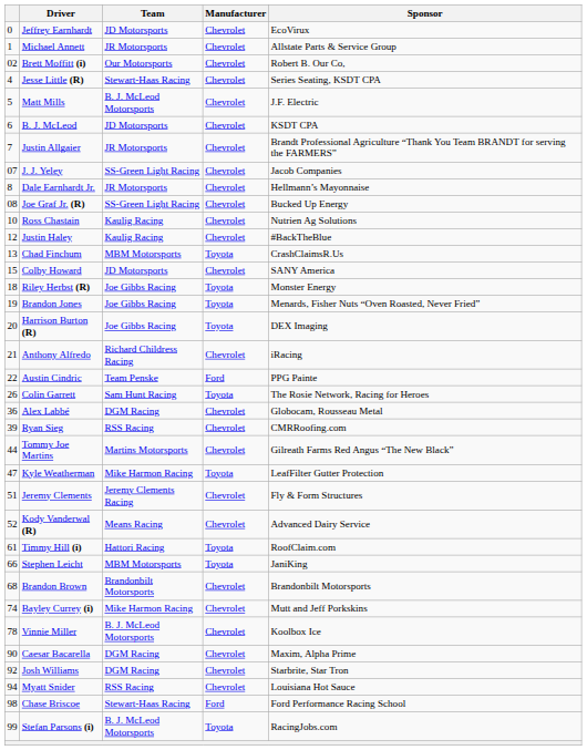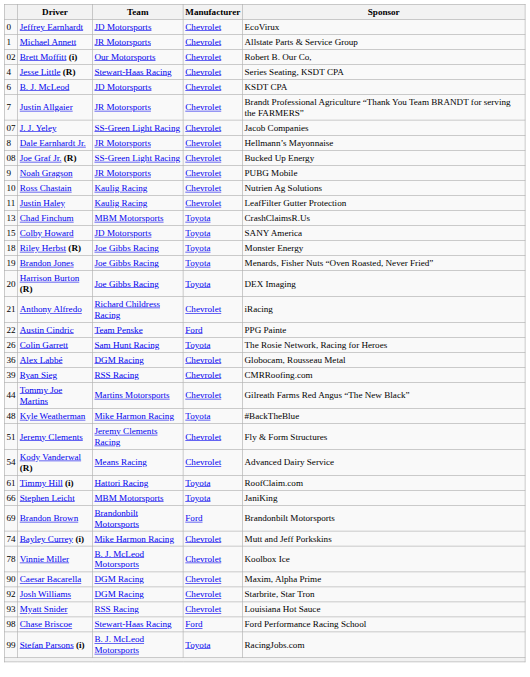- row: 5 | Matt Mills | B. J. McLeod Motorsports | Chevrolet | J.F. Electric
+ row: 9 | Noah Gragson | JR Motorsports | Chevrolet | PUBG Mobile
Justin Haley | column 1: 12 -> 11
Justin Haley | Sponsor: #BackTheBlue -> LeafFilter Gutter Protection
Colby Howard | Manufacturer: Chevrolet -> Toyota
Kyle Weatherman | column 1: 47 -> 48
Kyle Weatherman | Sponsor: LeafFilter Gutter Protection -> #BackTheBlue
Kody Vanderwal (R) | column 1: 52 -> 54
Brandon Brown | column 1: 68 -> 69
Brandon Brown | Manufacturer: Chevrolet -> Ford
Myatt Snider | column 1: 94 -> 93
